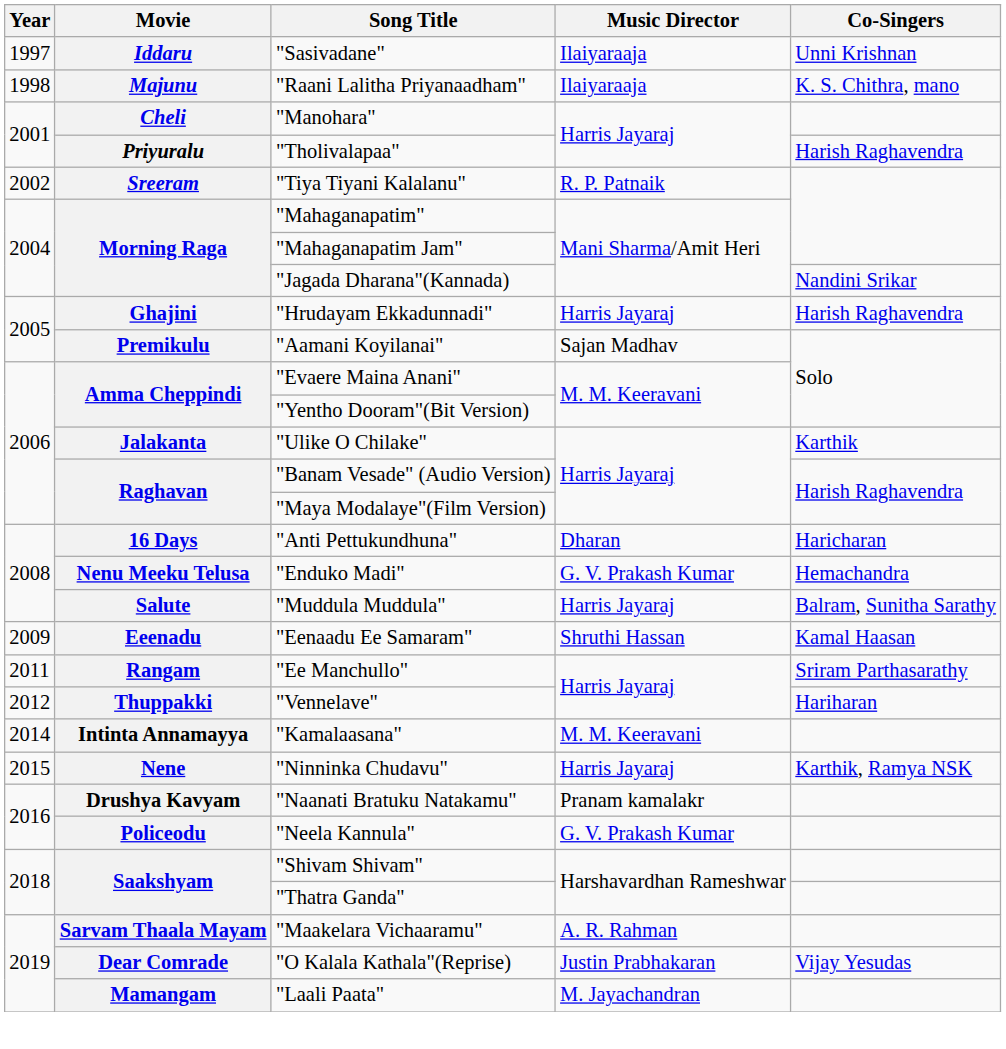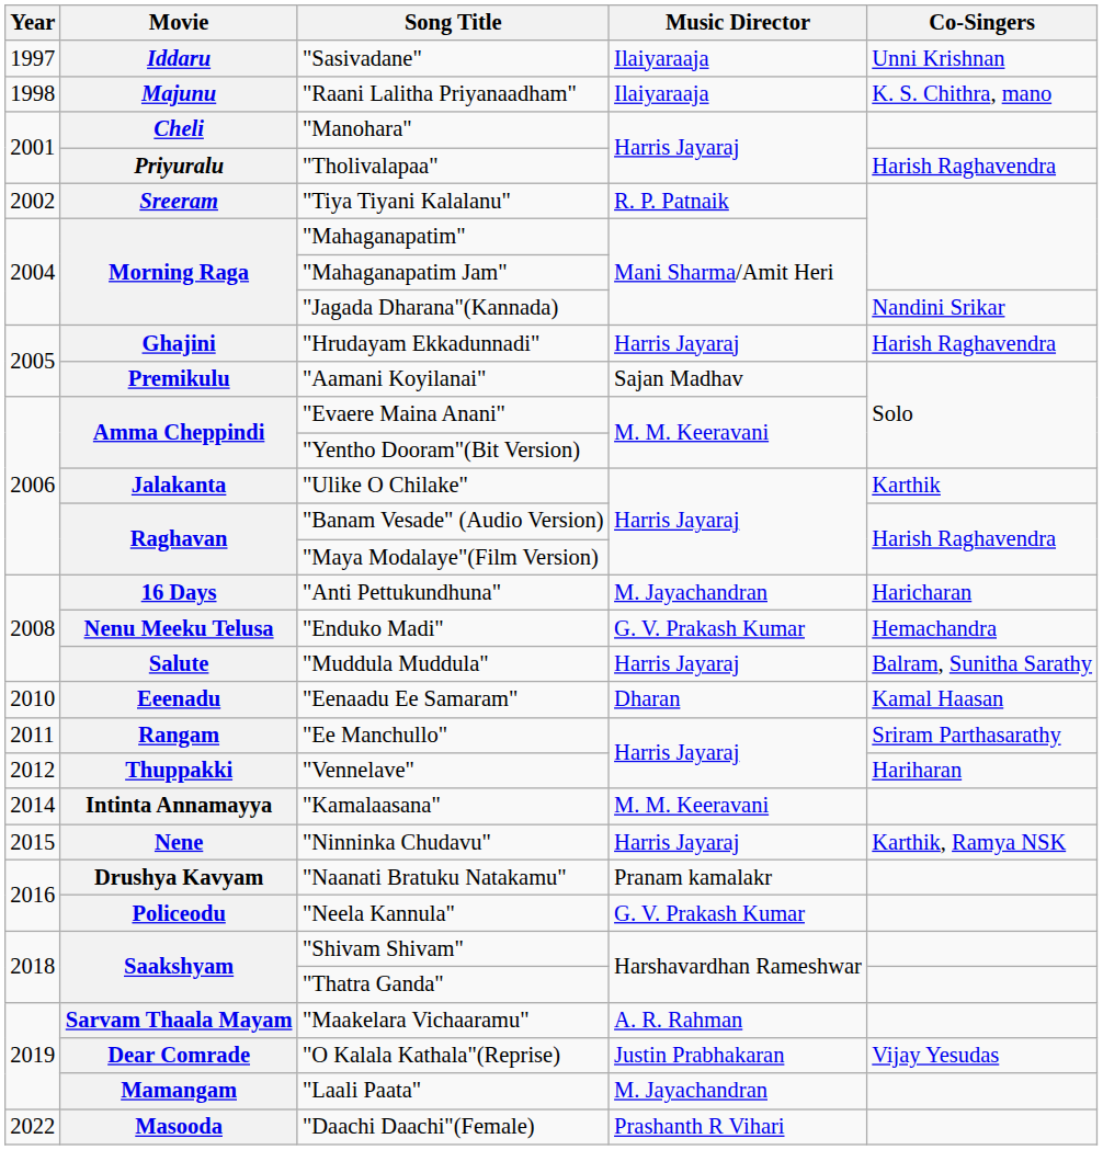"Anti Pettukundhuna" | Music Director: Dharan -> M. Jayachandran
"Eenaadu Ee Samaram" | Year: 2009 -> 2010
"Eenaadu Ee Samaram" | Music Director: Shruthi Hassan -> Dharan
+ row: 2022 | Masooda | "Daachi Daachi"(Female) | Prashanth R Vihari
